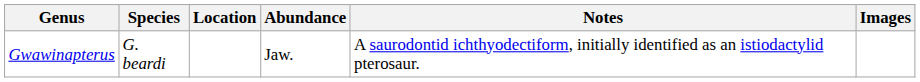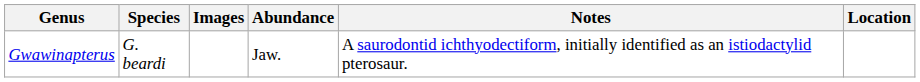columns swapped: Location <-> Images
